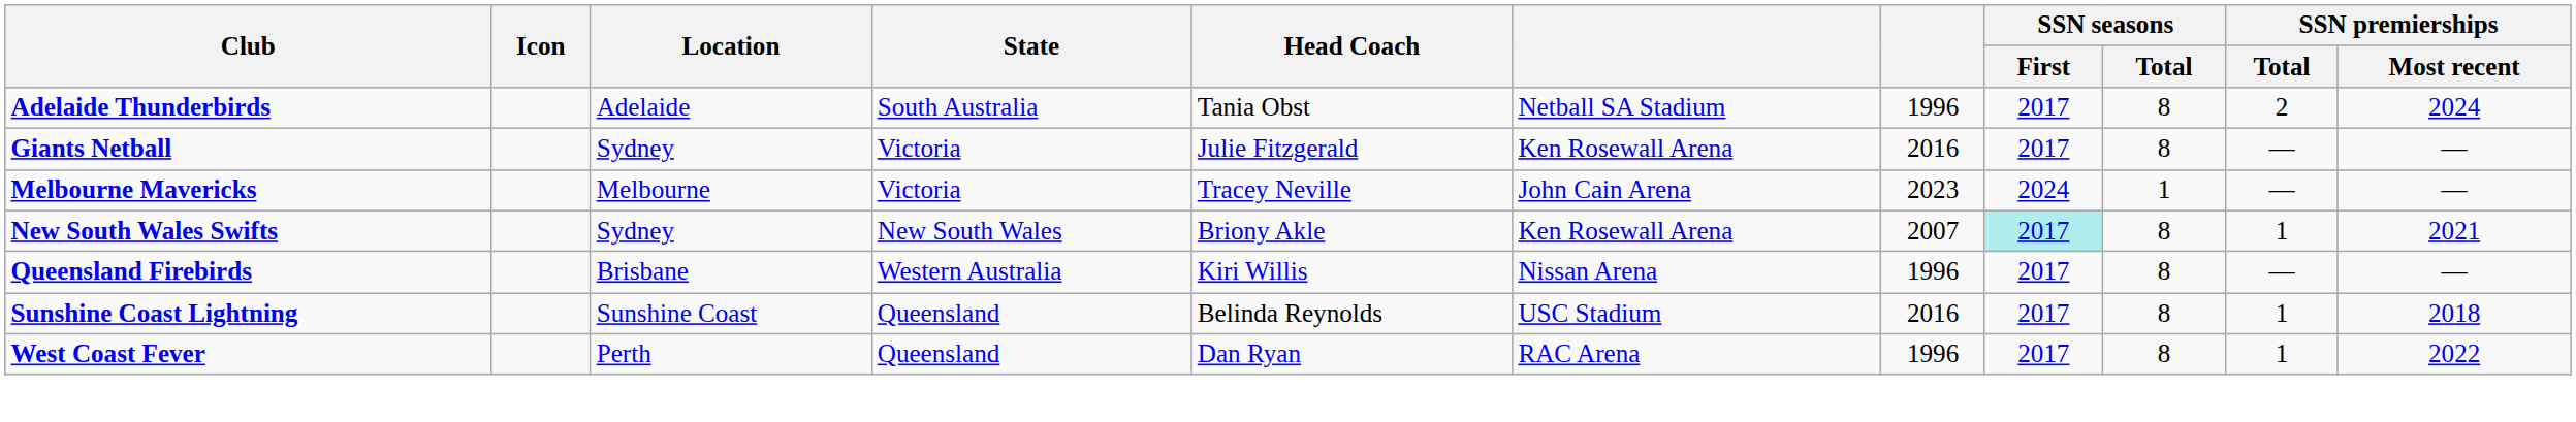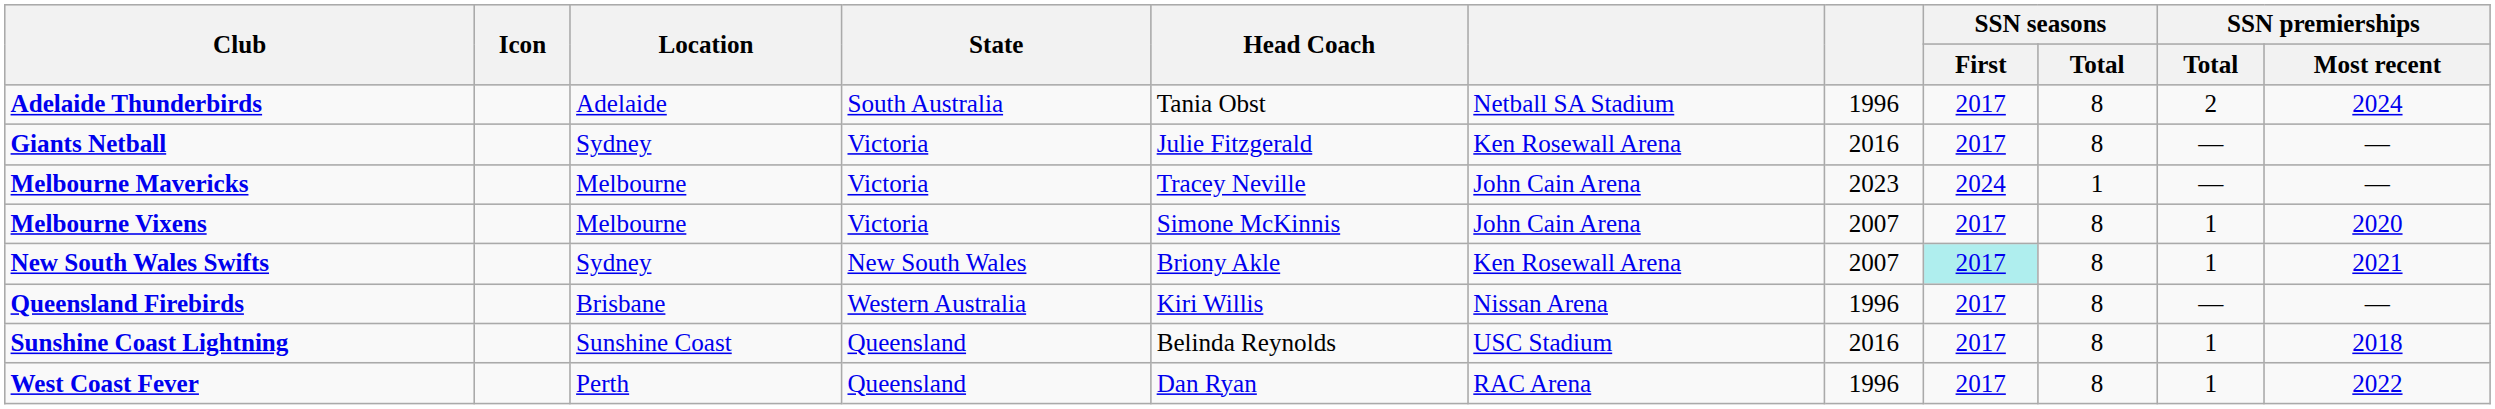+ row: Melbourne Vixens | Melbourne | Victoria | Simone McKinnis | John Cain Arena | 2007 | 2017 | 8 | 1 | 2020
